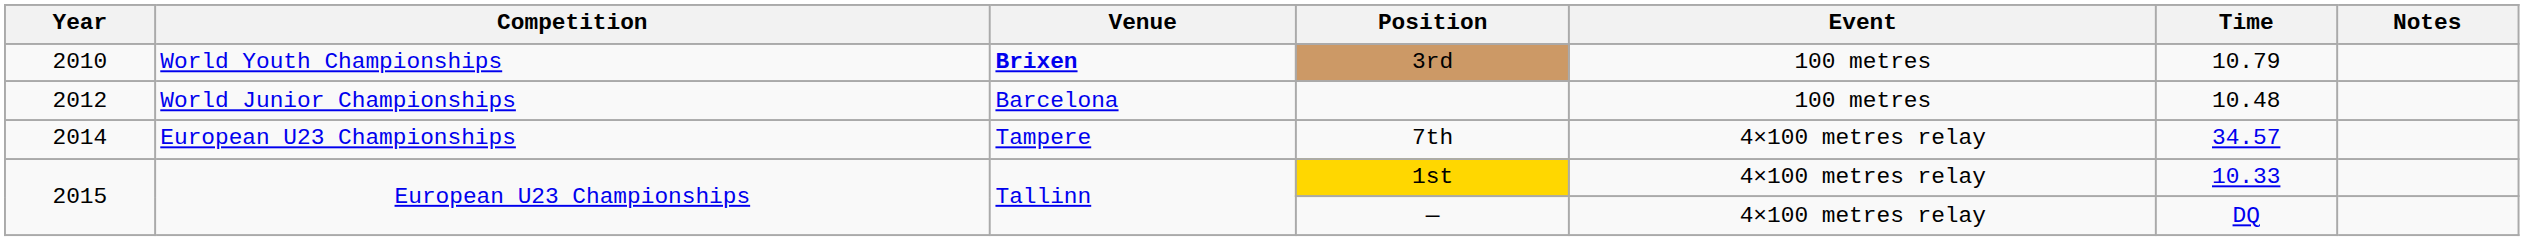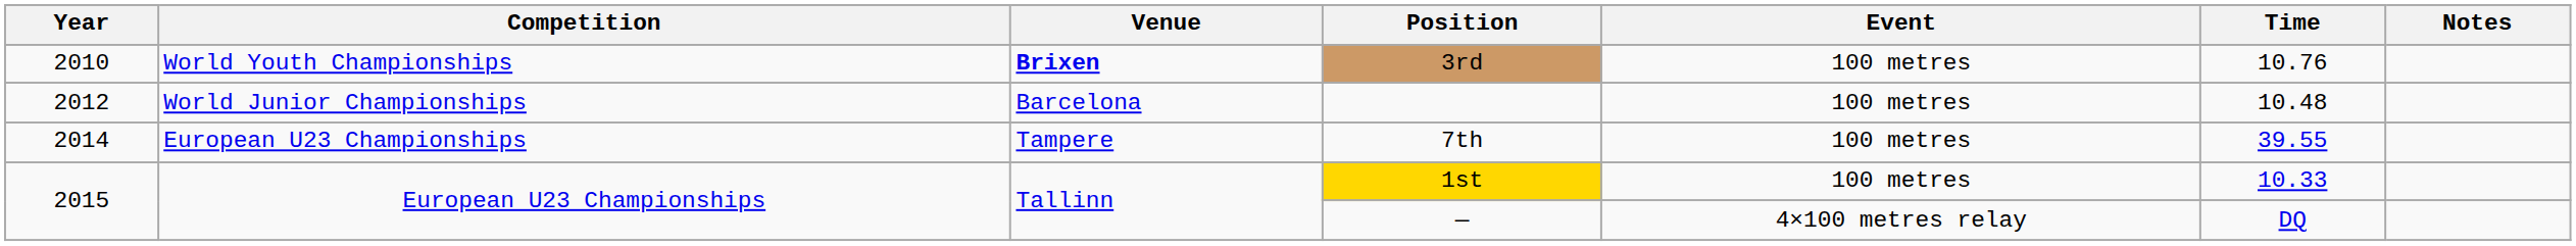3rd | Time: 10.79 -> 10.76
7th | Event: 4×100 metres relay -> 100 metres
7th | Time: 34.57 -> 39.55
1st | Event: 4×100 metres relay -> 100 metres
